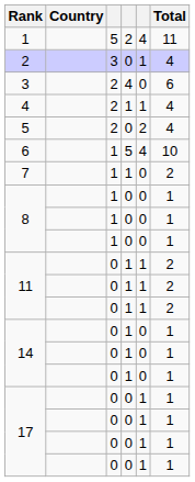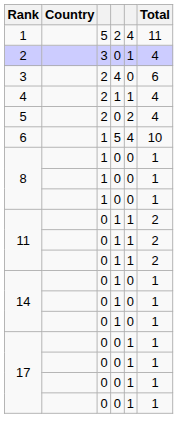- row: 7 | 1 | 1 | 0 | 2
